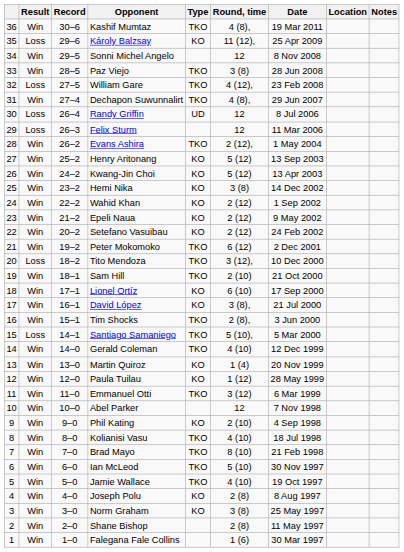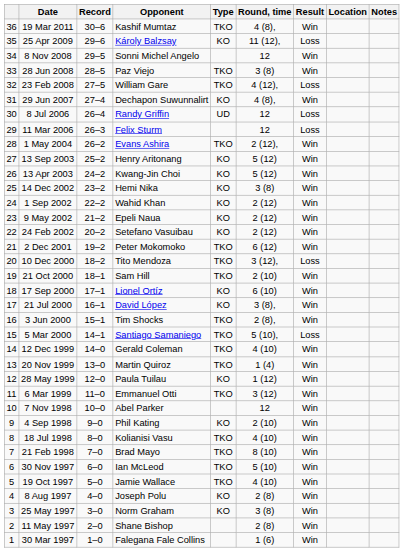columns swapped: Result <-> Date
Dechapon Suwunnalirt | Type: TKO -> KO
Martin Quiroz | Type: KO -> TKO
